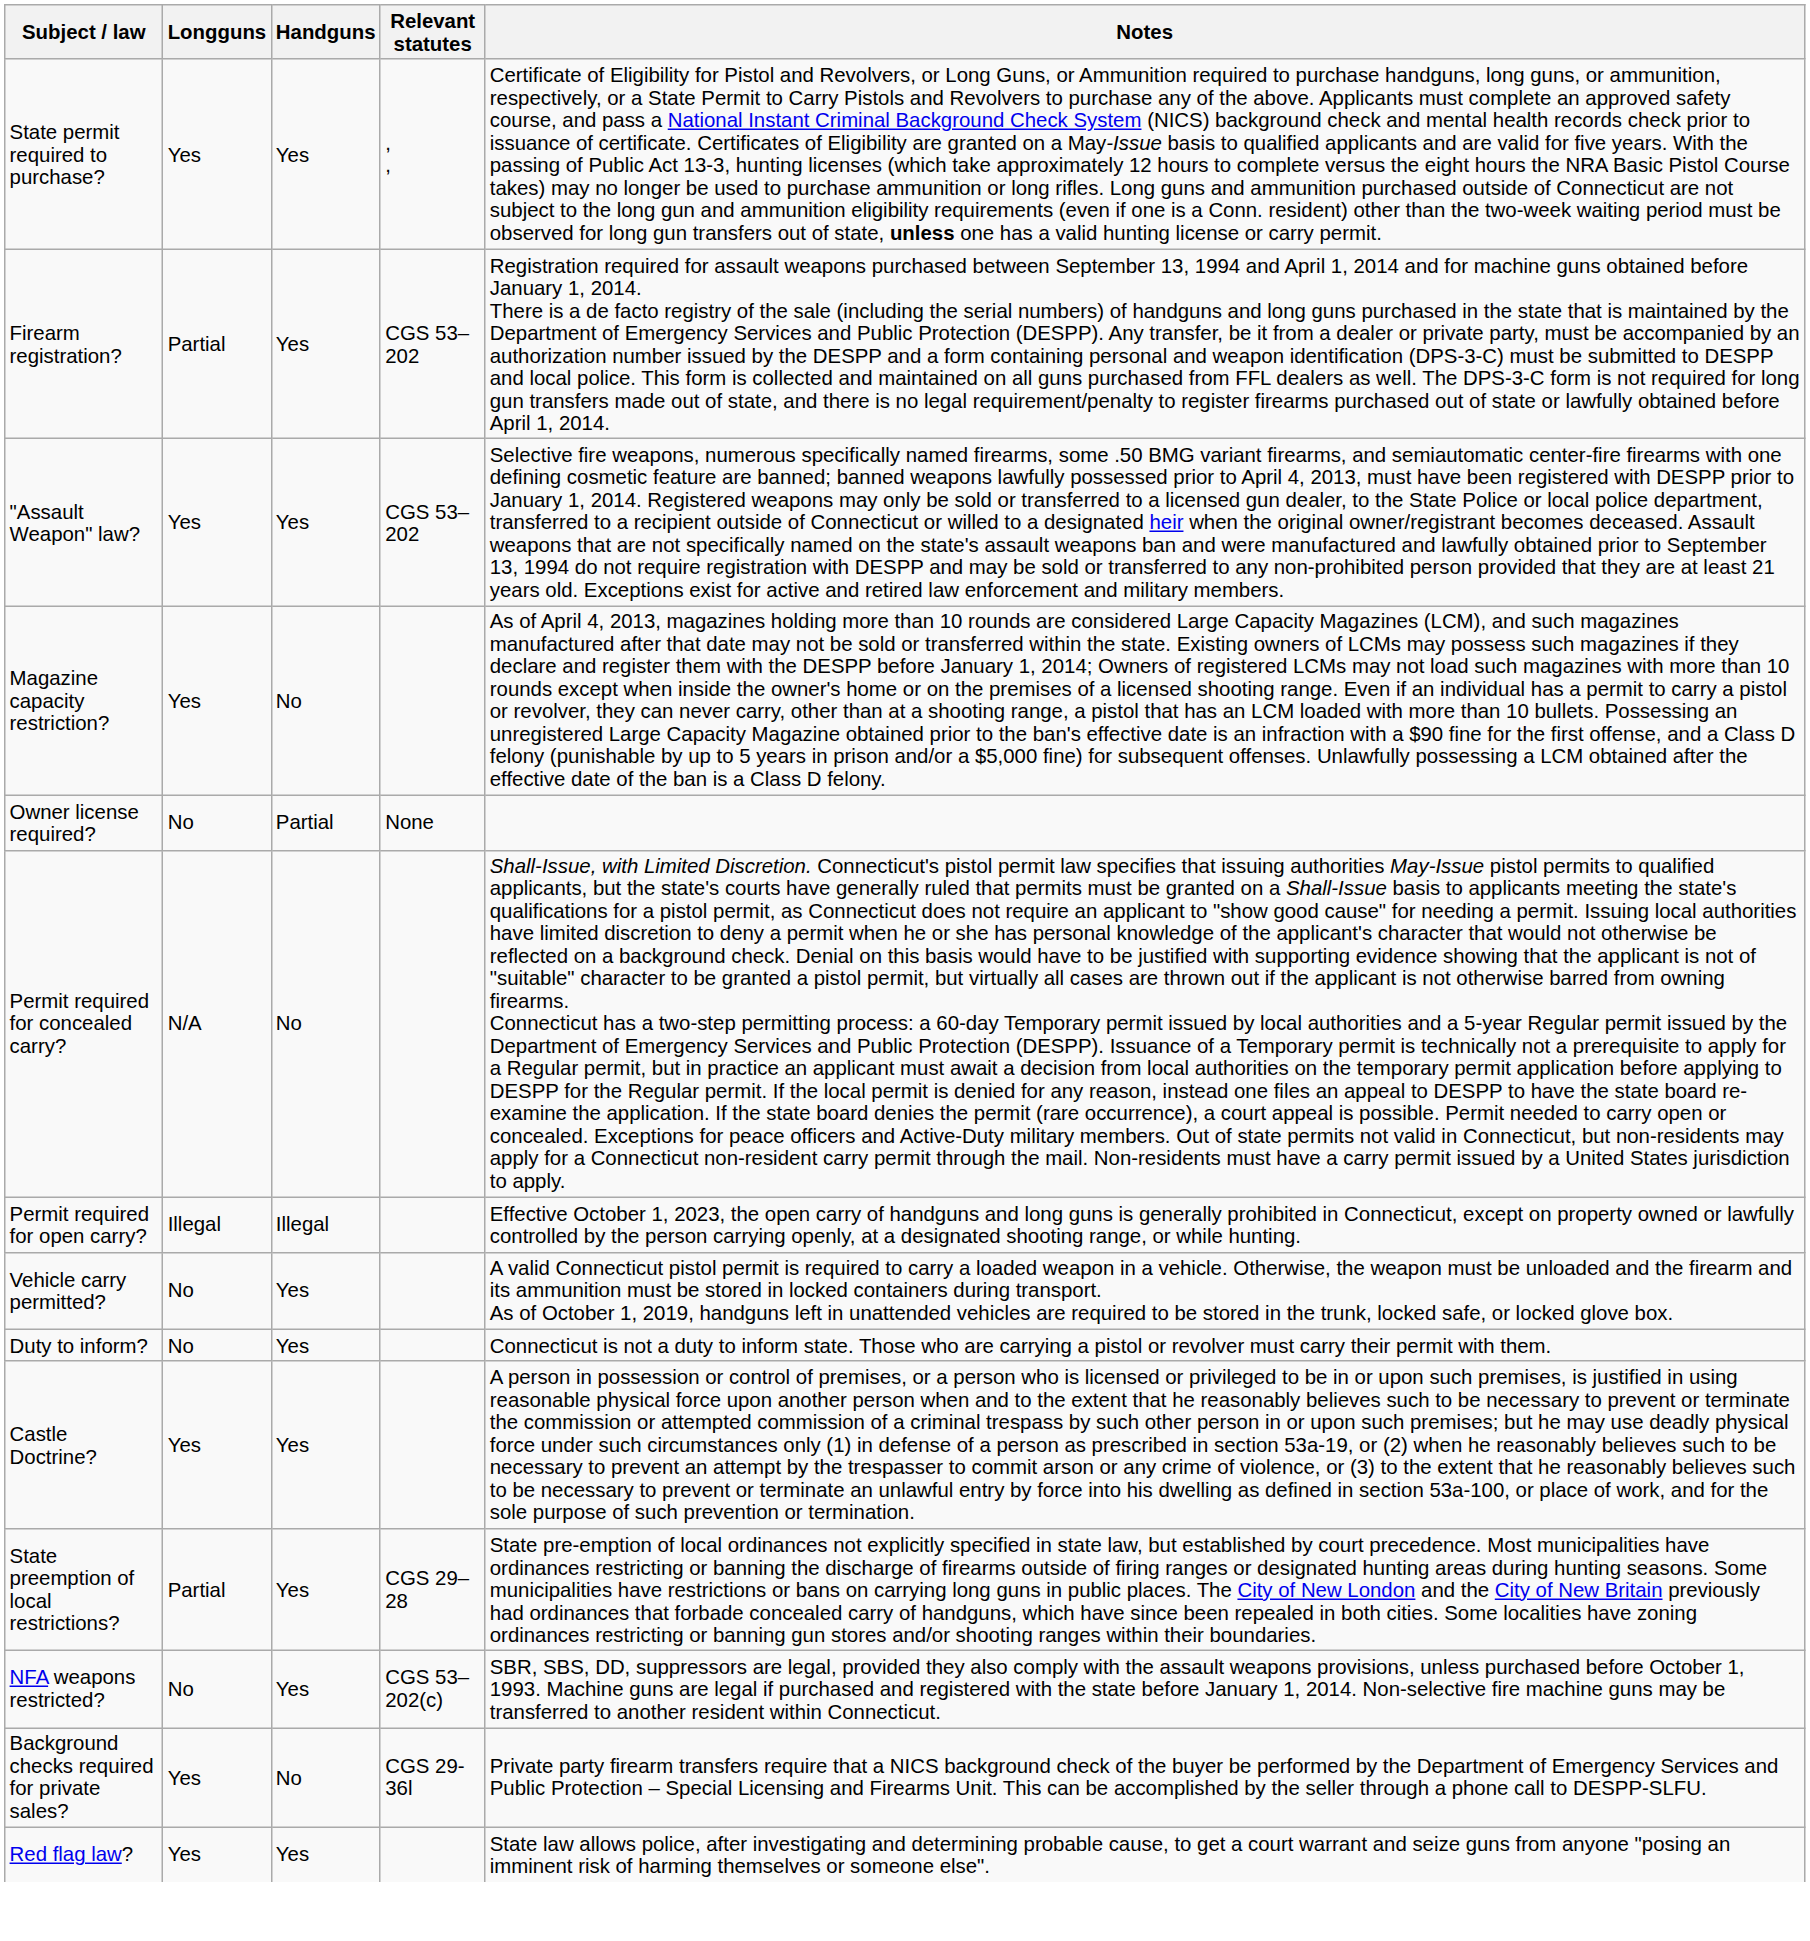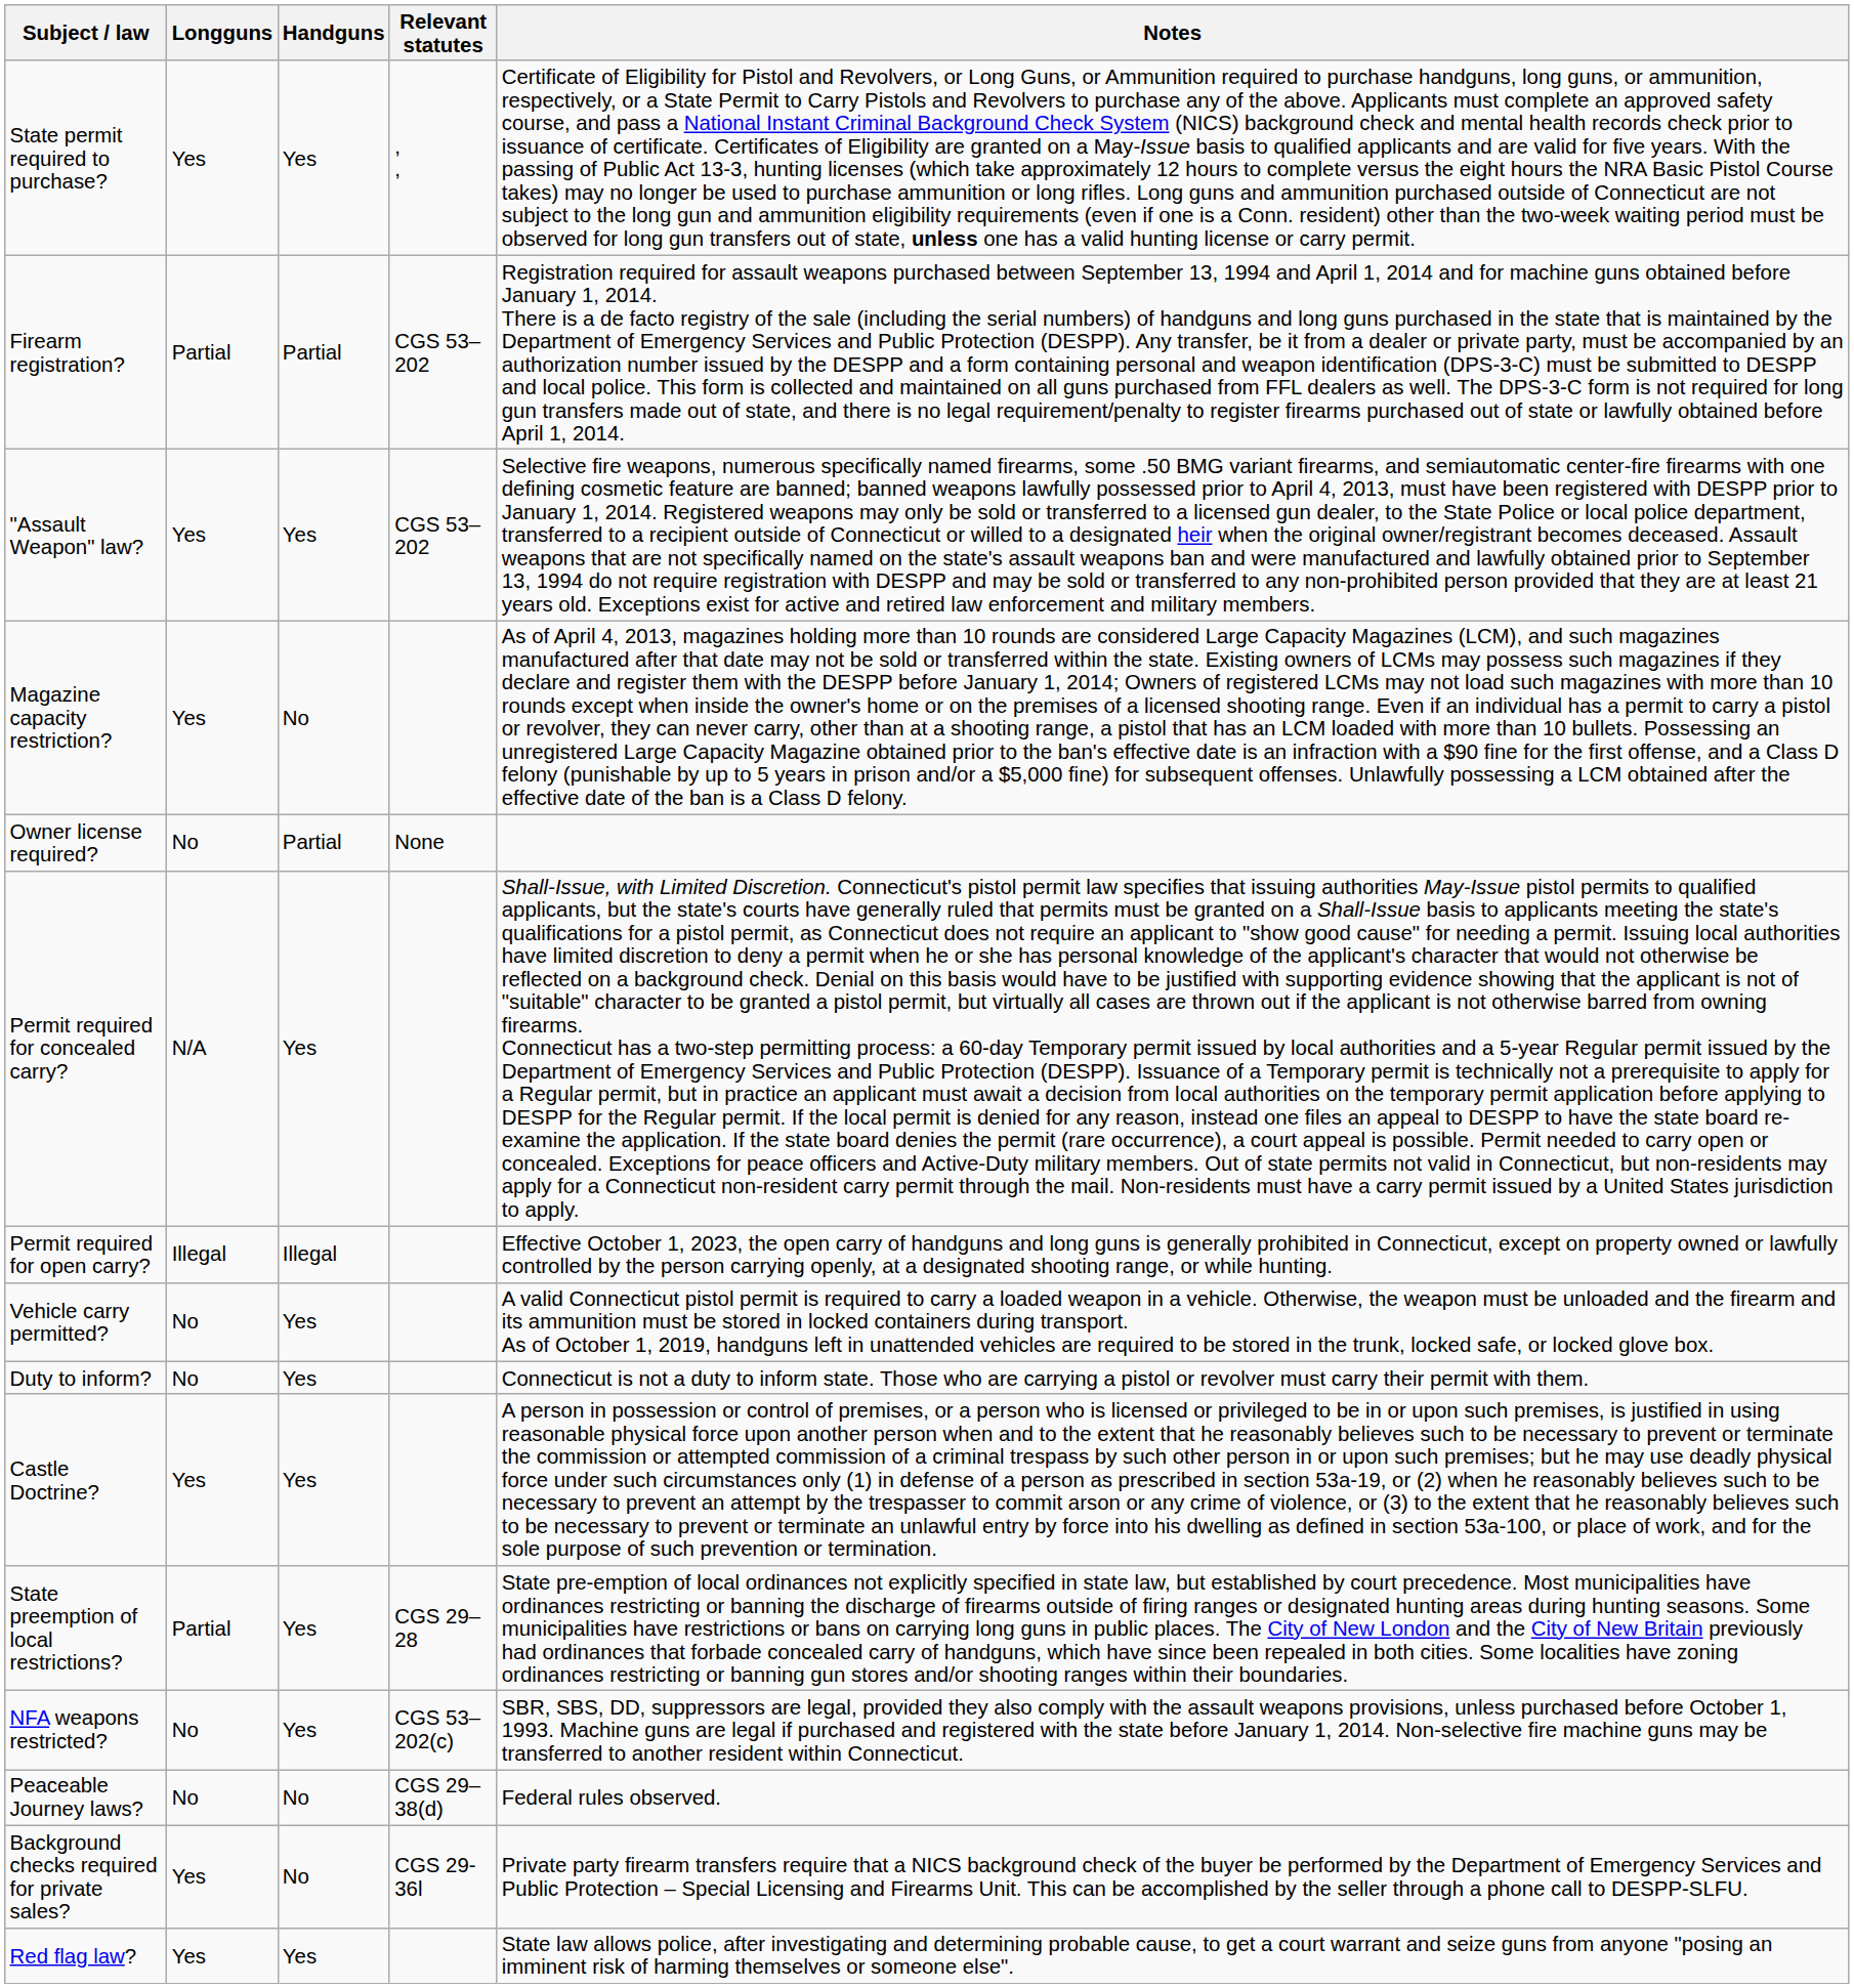Firearm registration? | Handguns: Yes -> Partial
Permit required for concealed carry? | Handguns: No -> Yes
+ row: Peaceable Journey laws? | No | No | CGS 29–38(d) | Federal rules observed.
